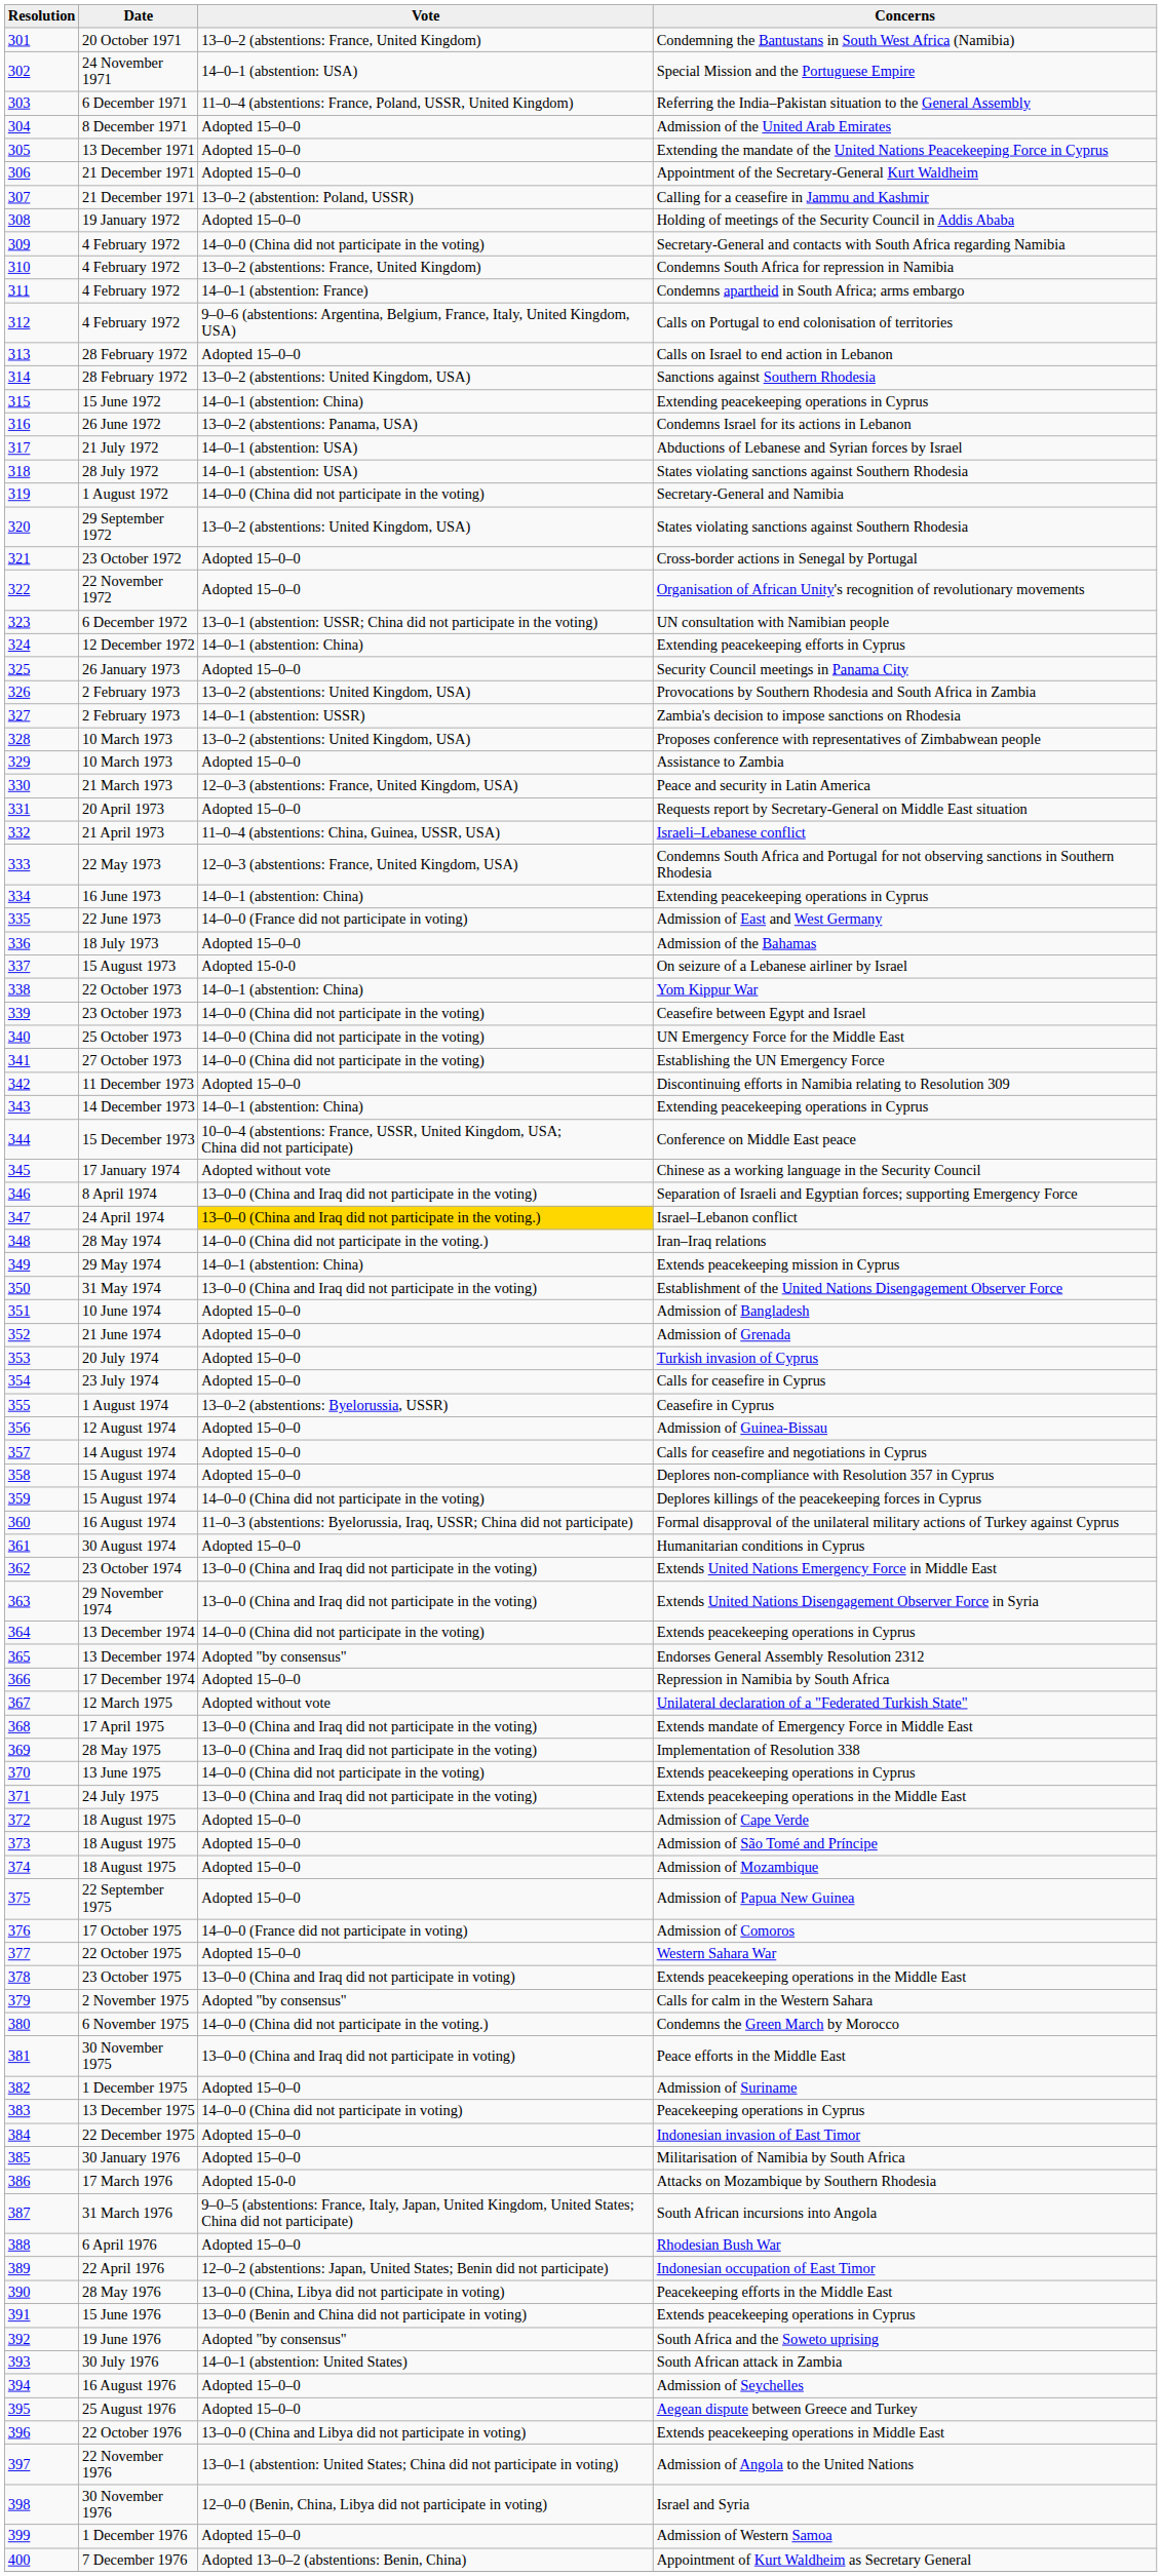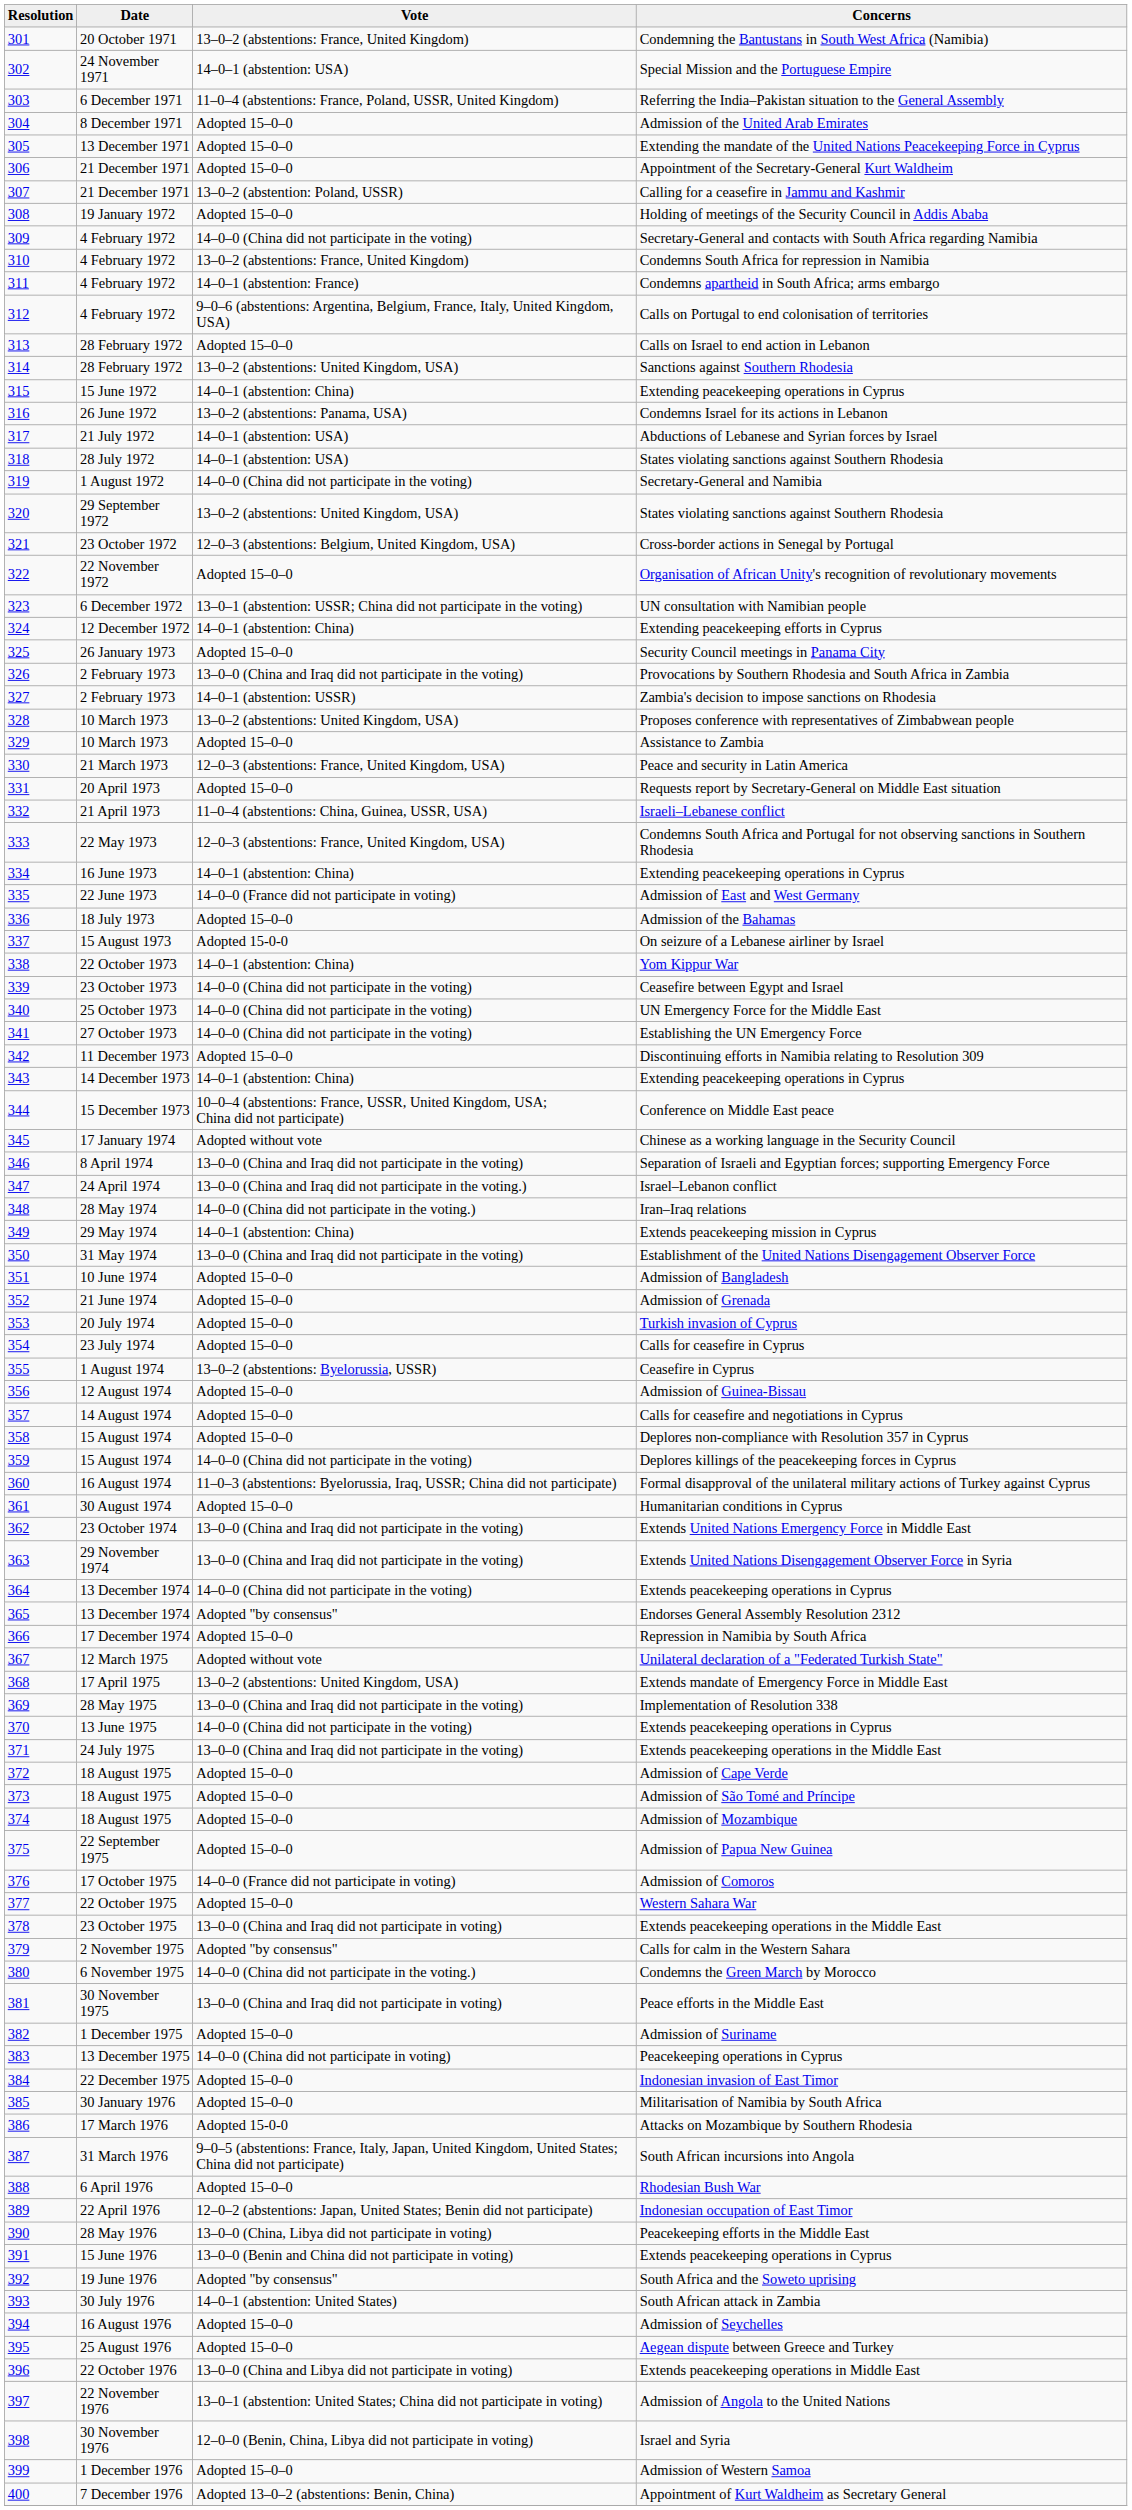Cross-border actions in Senegal by Portugal | Vote: Adopted 15–0–0 -> 12–0–3 (abstentions: Belgium, United Kingdom, USA)
Provocations by Southern Rhodesia and South Africa in Zambia | Vote: 13–0–2 (abstentions: United Kingdom, USA) -> 13–0–0 (China and Iraq did not participate in the voting)
Israel–Lebanon conflict | Vote: gold background -> no background
Extends mandate of Emergency Force in Middle East | Vote: 13–0–0 (China and Iraq did not participate in the voting) -> 13–0–2 (abstentions: United Kingdom, USA)
